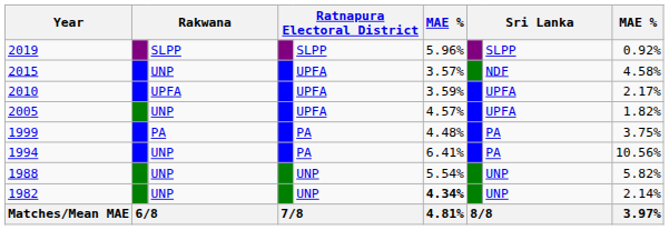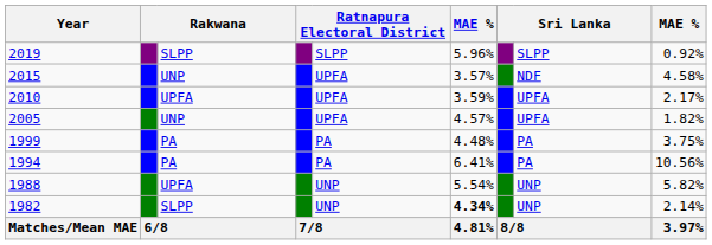1994 | column 3: UNP -> PA
1988 | column 3: UNP -> UPFA
1982 | column 3: UNP -> SLPP
